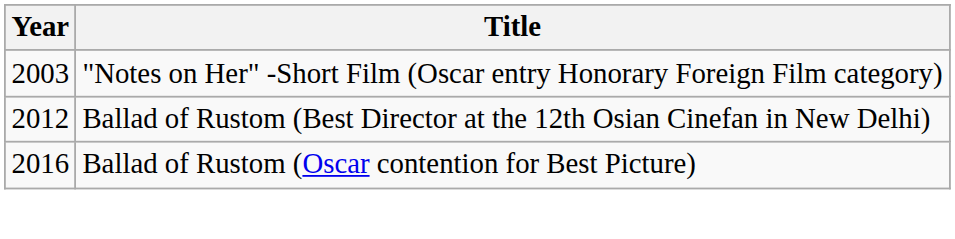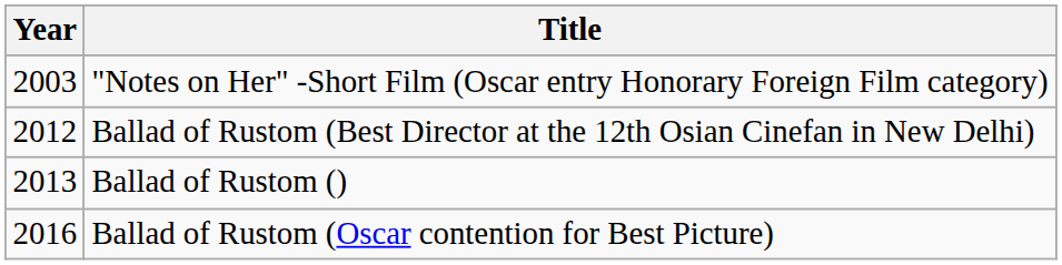+ row: 2013 | Ballad of Rustom ()
